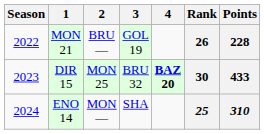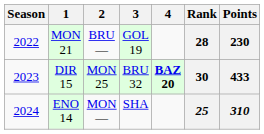MON 21 | Rank: 26 -> 28
MON 21 | Points: 228 -> 230
